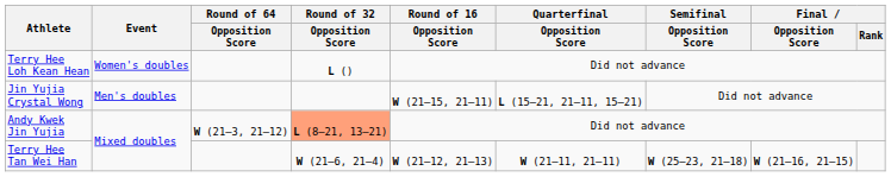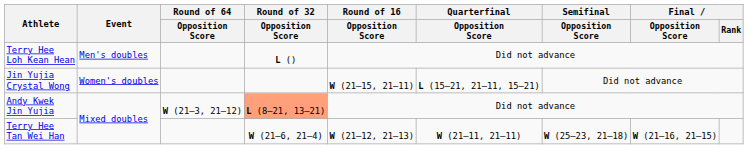Terry Hee Loh Kean Hean | Event: Women's doubles -> Men's doubles
Jin Yujia Crystal Wong | Event: Men's doubles -> Women's doubles
